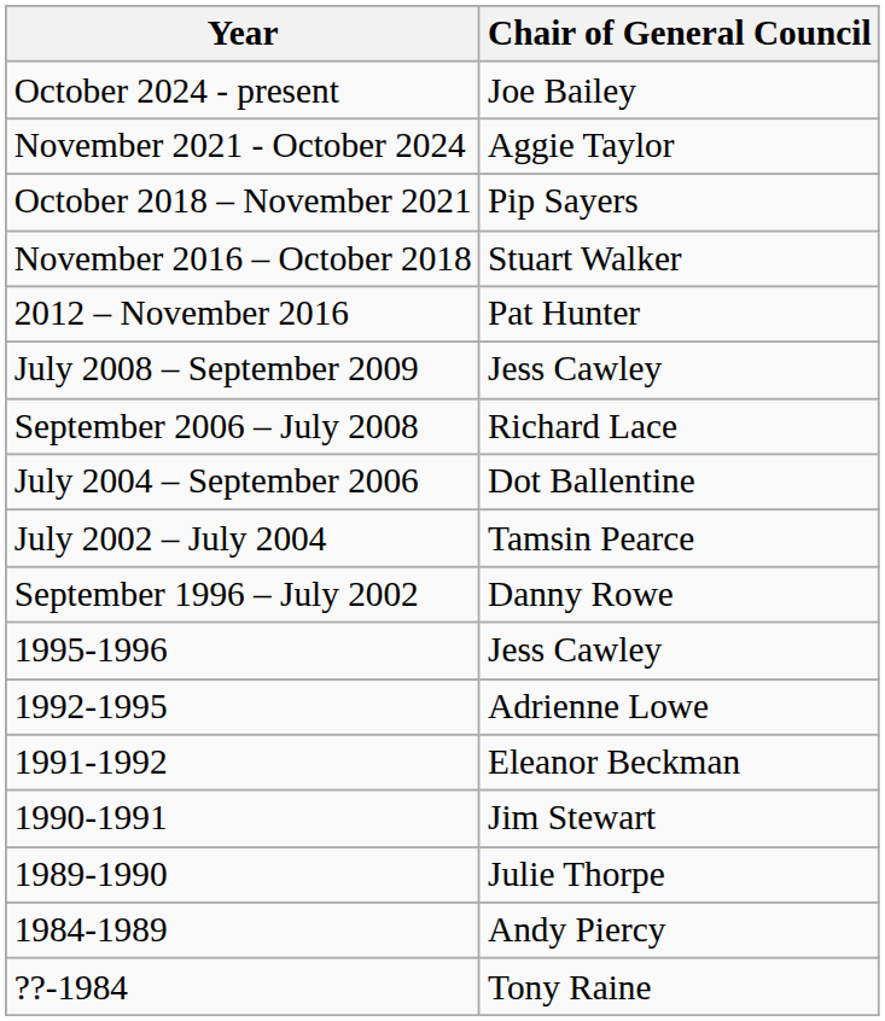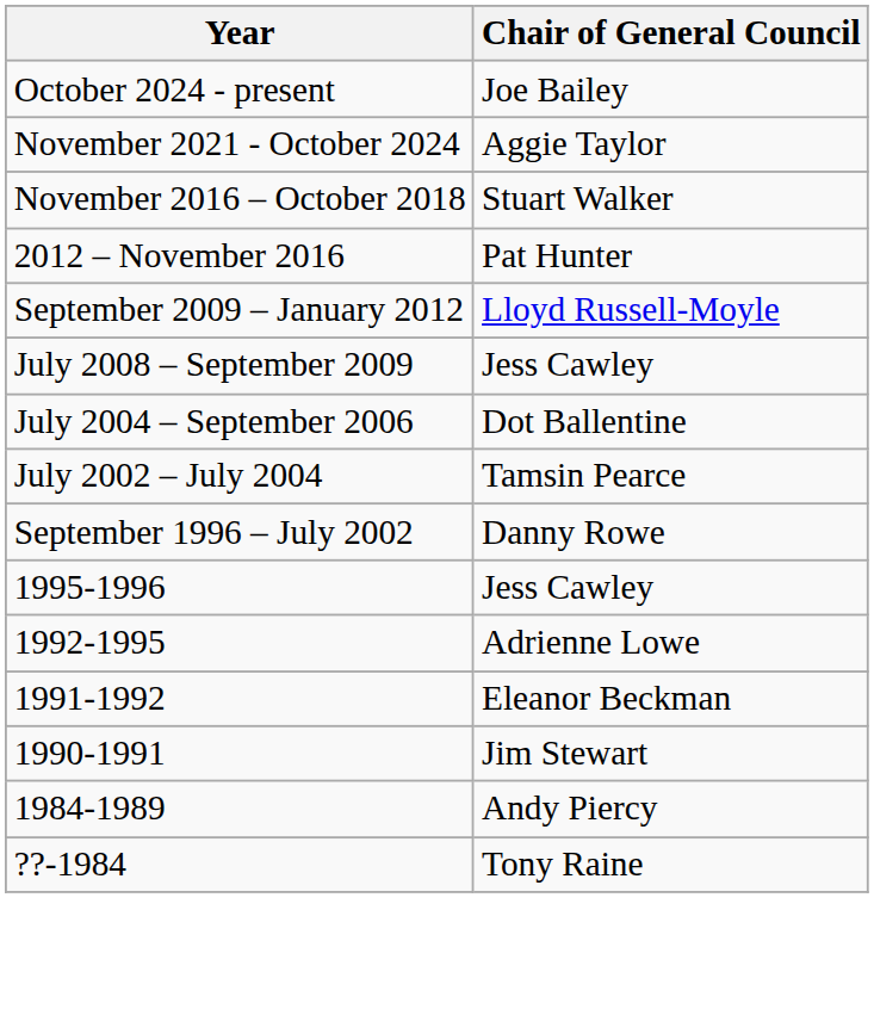- row: October 2018 – November 2021 | Pip Sayers
+ row: September 2009 – January 2012 | Lloyd Russell-Moyle
- row: September 2006 – July 2008 | Richard Lace
- row: 1989-1990 | Julie Thorpe
